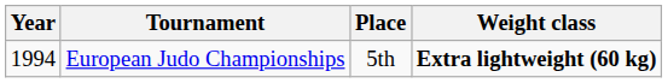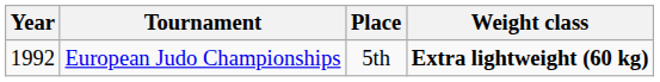European Judo Championships | Year: 1994 -> 1992
